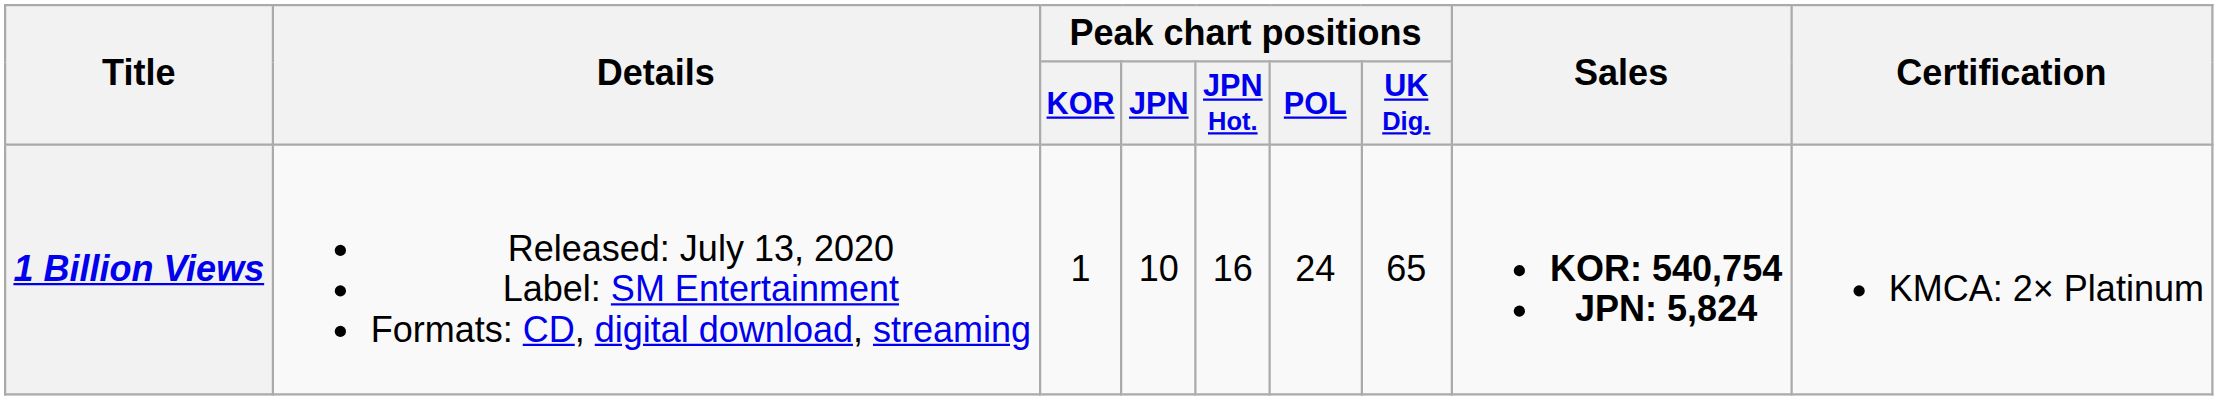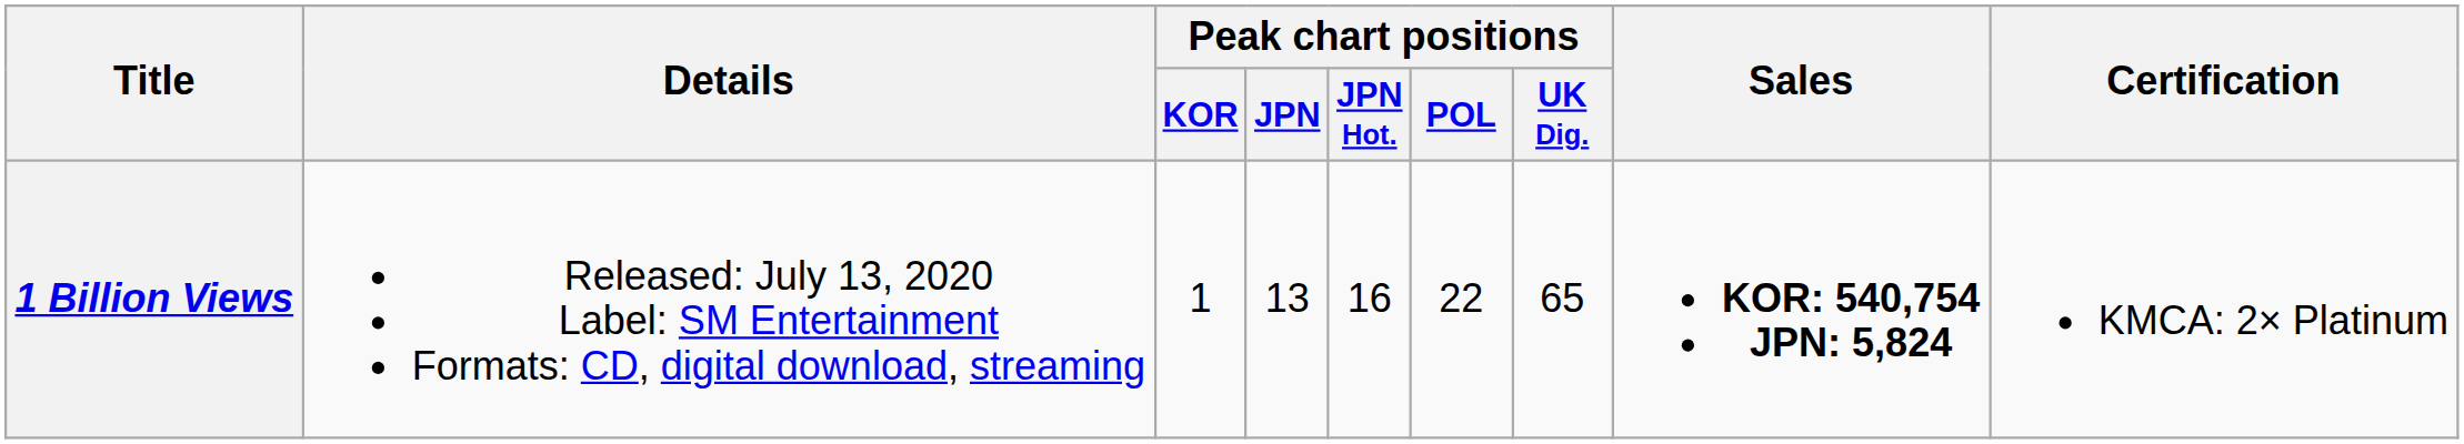1 Billion Views | Peak chart positions / JPN: 10 -> 13
1 Billion Views | Peak chart positions / POL: 24 -> 22
